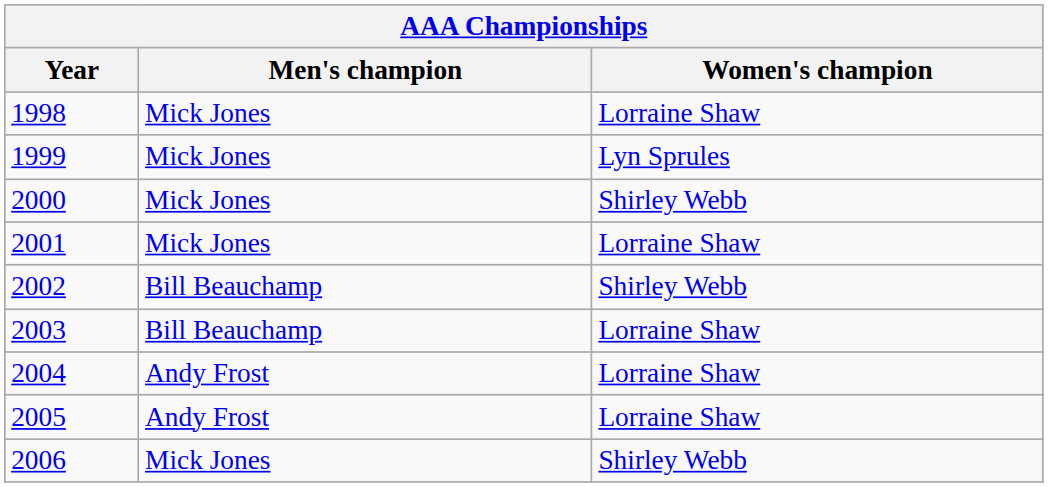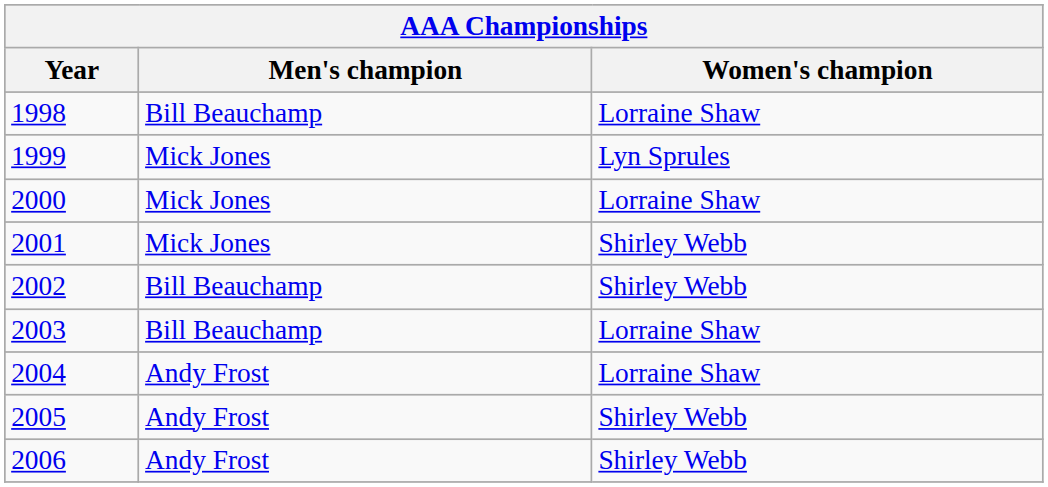1998 | Men's champion: Mick Jones -> Bill Beauchamp
2000 | Women's champion: Shirley Webb -> Lorraine Shaw
2001 | Women's champion: Lorraine Shaw -> Shirley Webb
2005 | Women's champion: Lorraine Shaw -> Shirley Webb
2006 | Men's champion: Mick Jones -> Andy Frost
